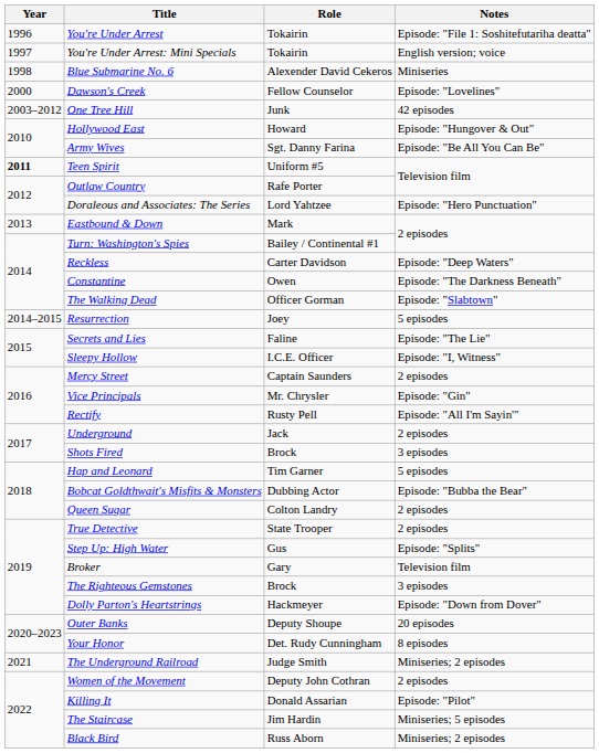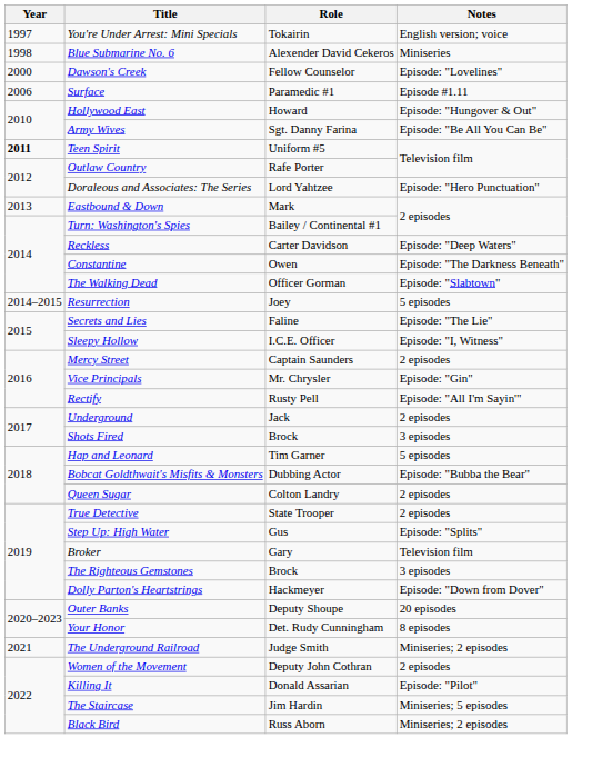- row: 1996 | You're Under Arrest | Tokairin | Episode: "File 1: Soshitefutariha deatta"
- row: 2003–2012 | One Tree Hill | Junk | 42 episodes
+ row: 2006 | Surface | Paramedic #1 | Episode #1.11
